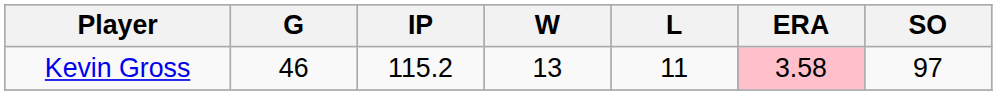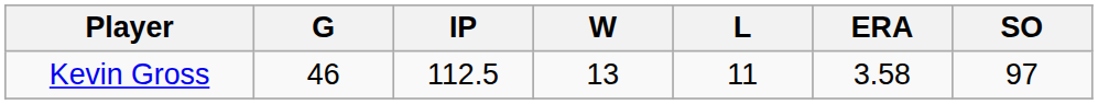Kevin Gross | IP: 115.2 -> 112.5
Kevin Gross | ERA: pink background -> no background
